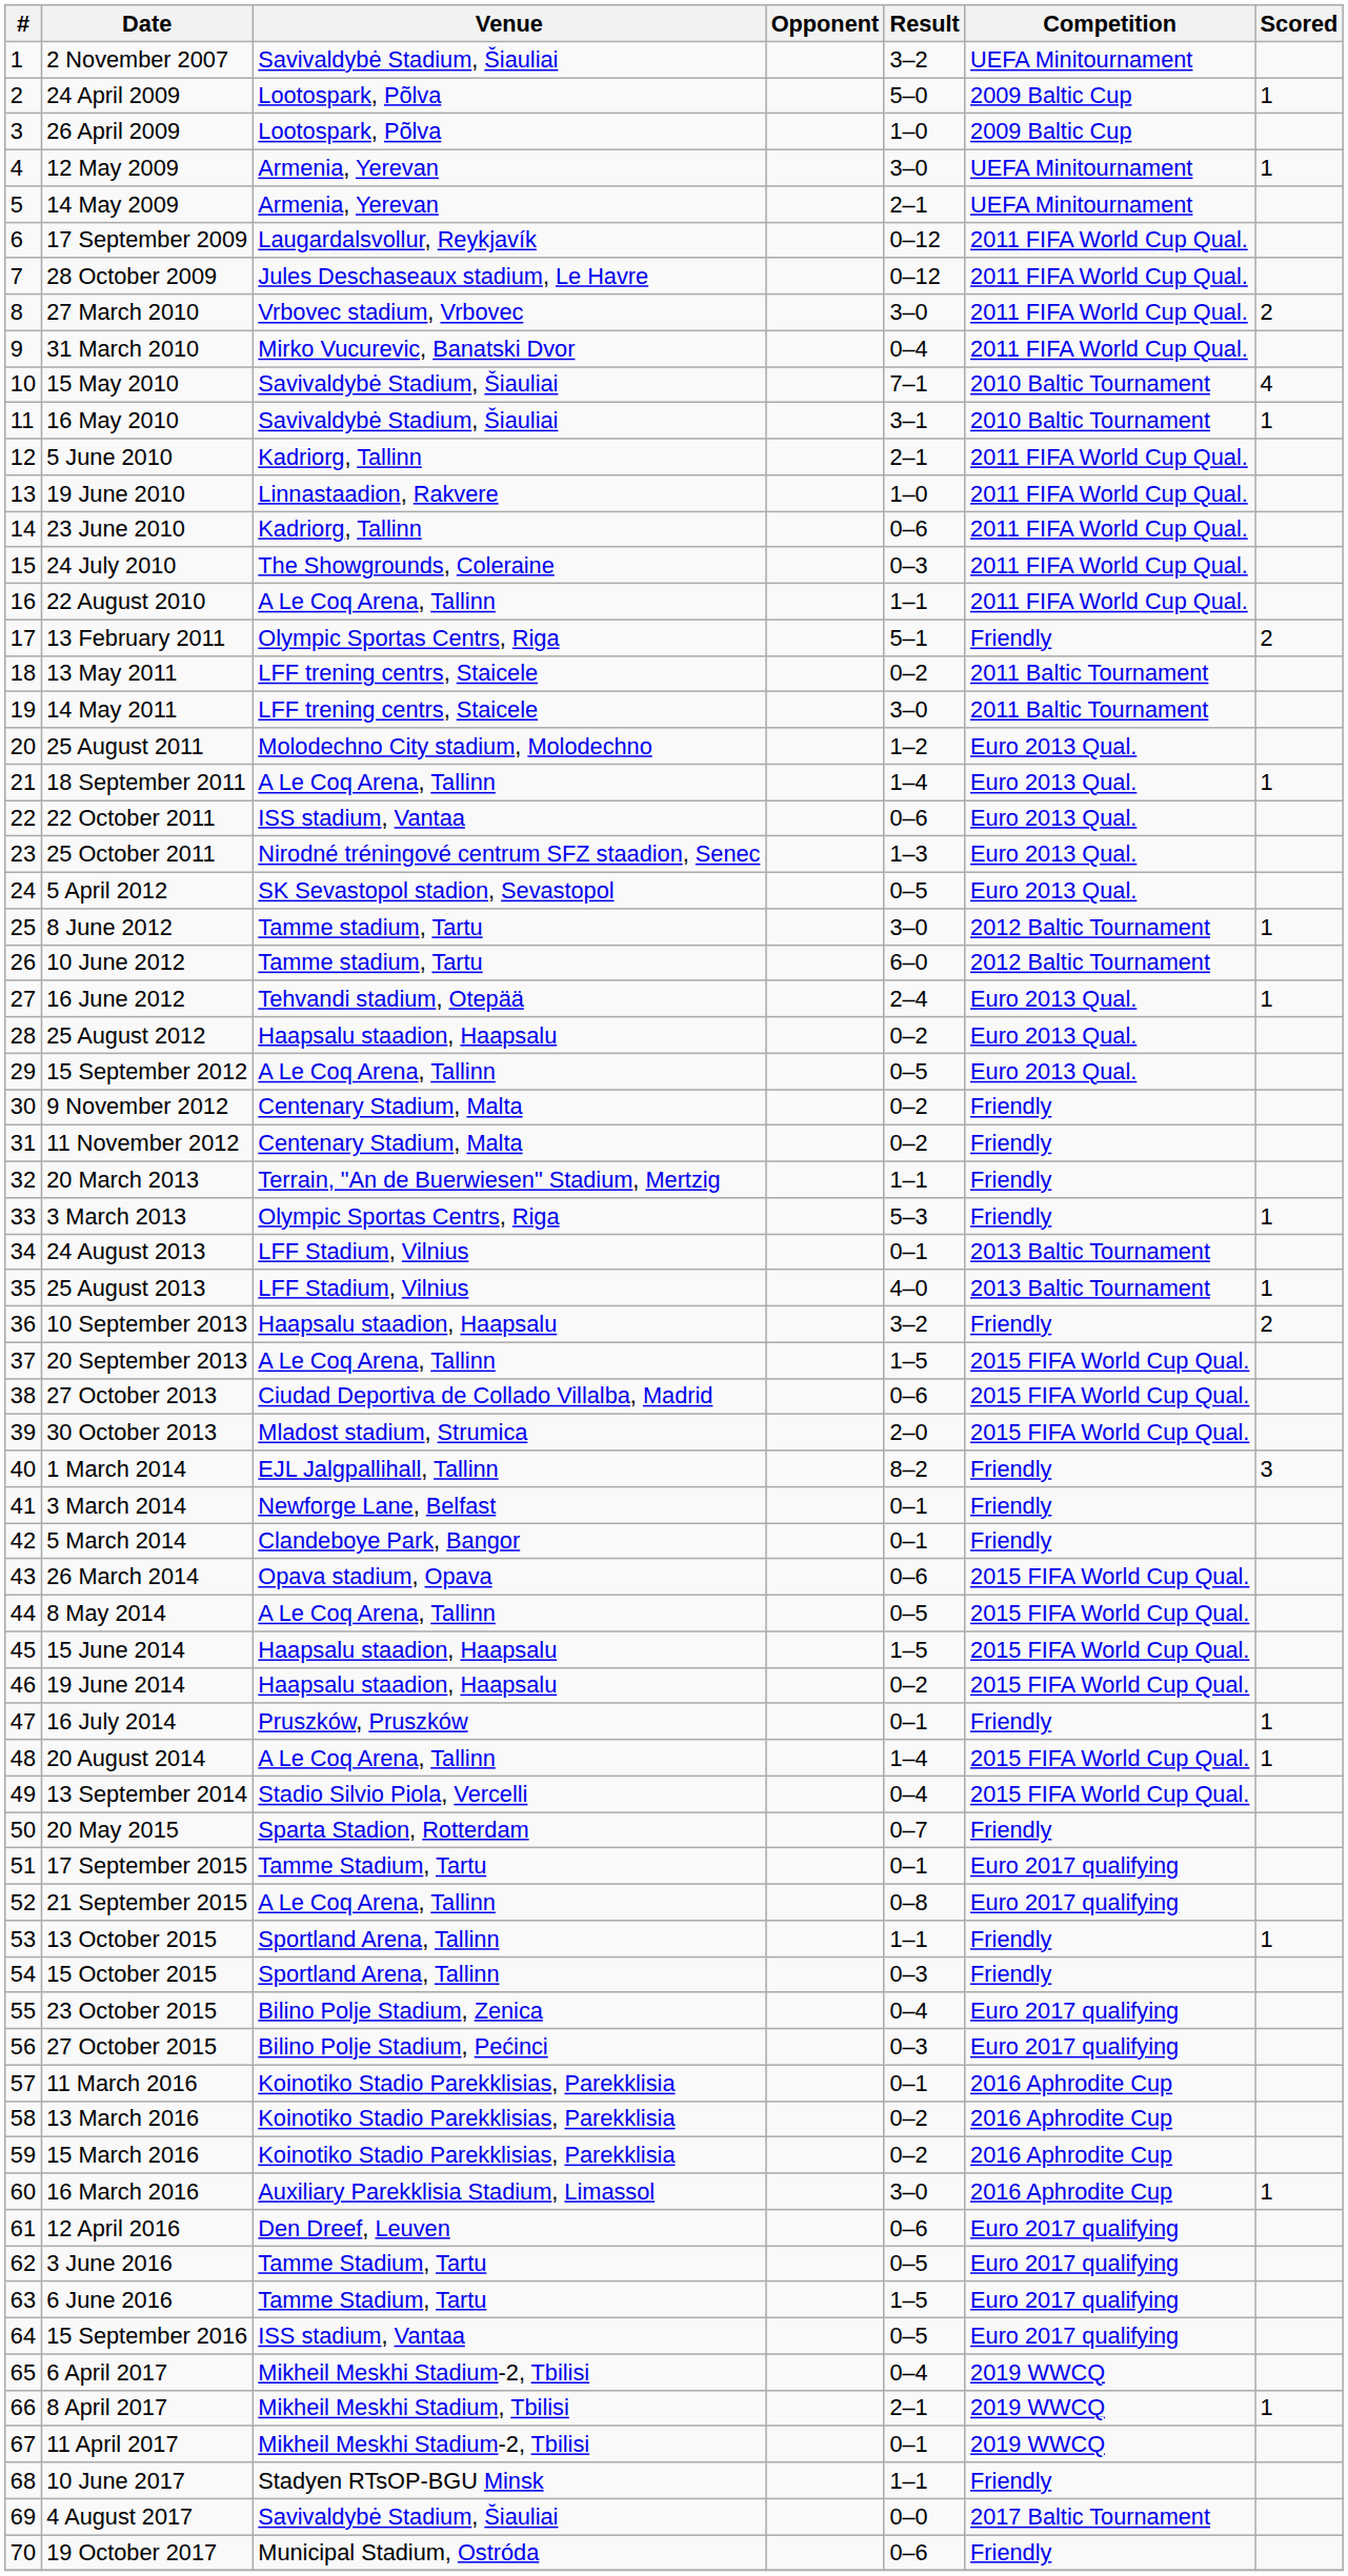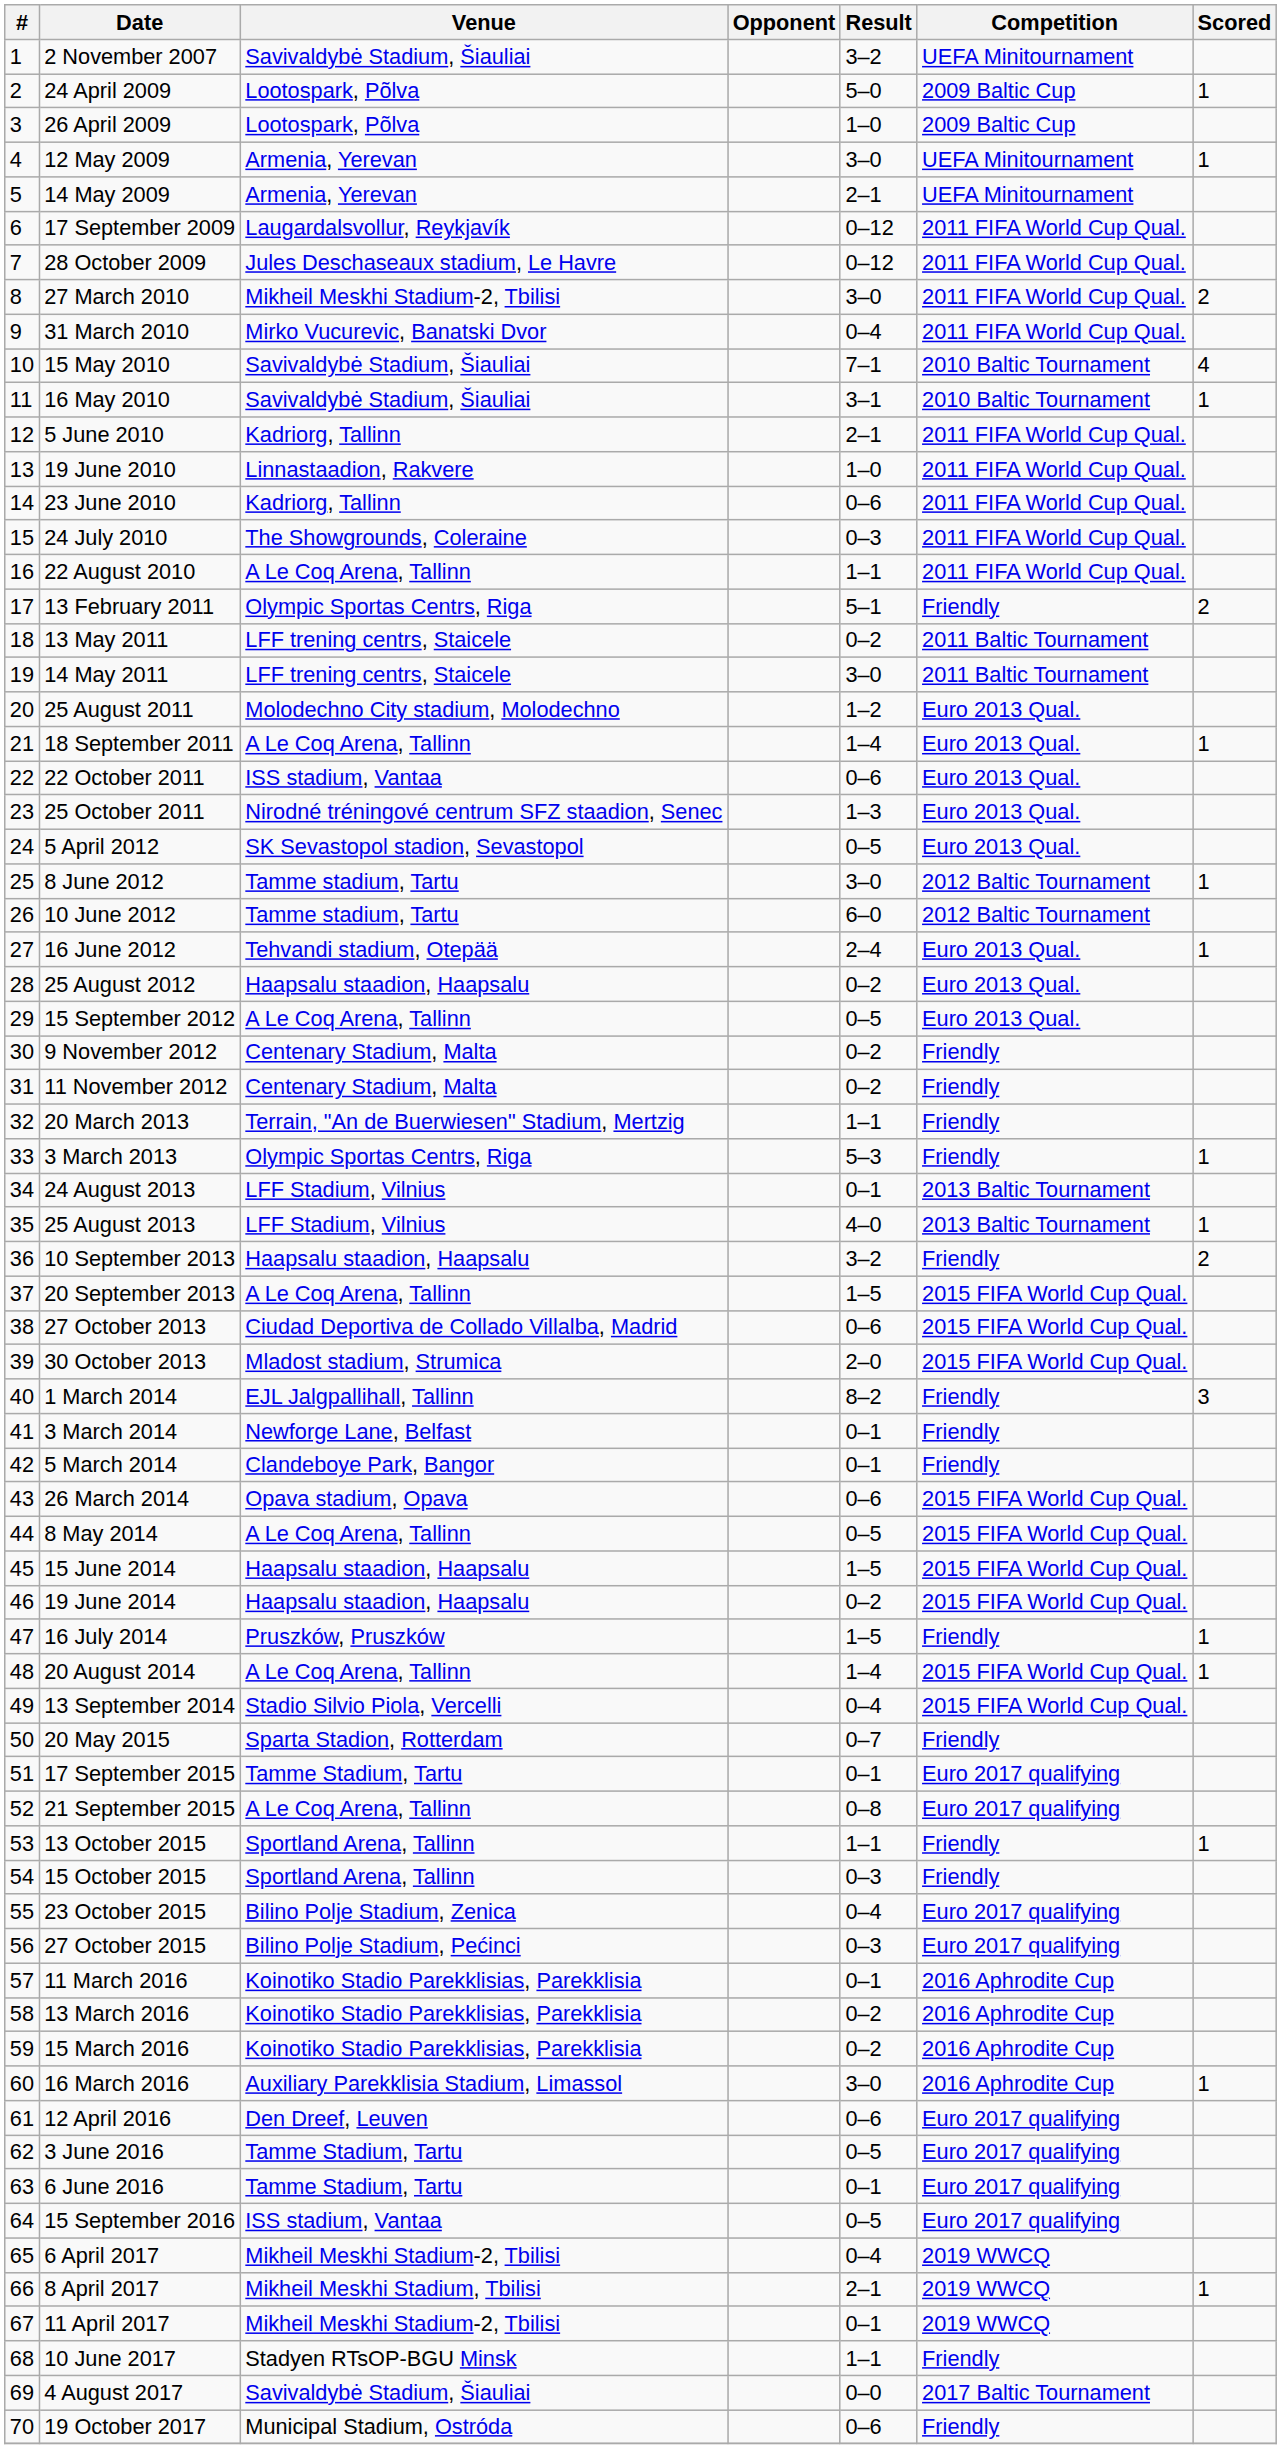27 March 2010 | Venue: Vrbovec stadium, Vrbovec -> Mikheil Meskhi Stadium-2, Tbilisi
16 July 2014 | Result: 0–1 -> 1–5
6 June 2016 | Result: 1–5 -> 0–1
